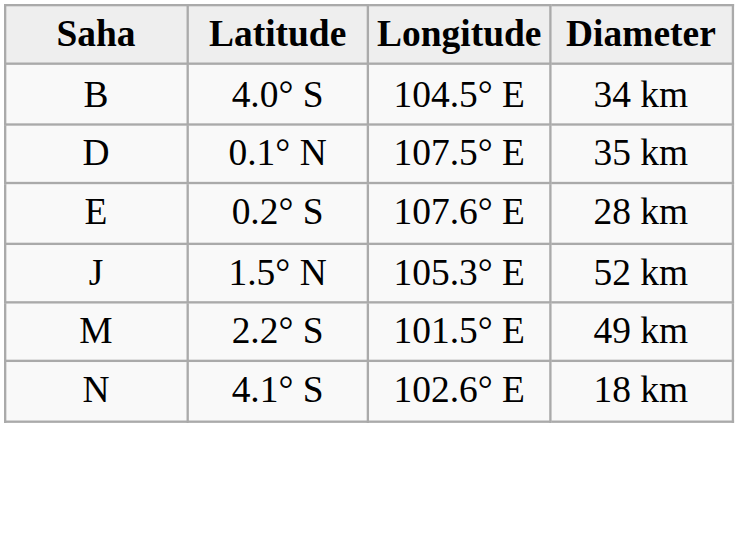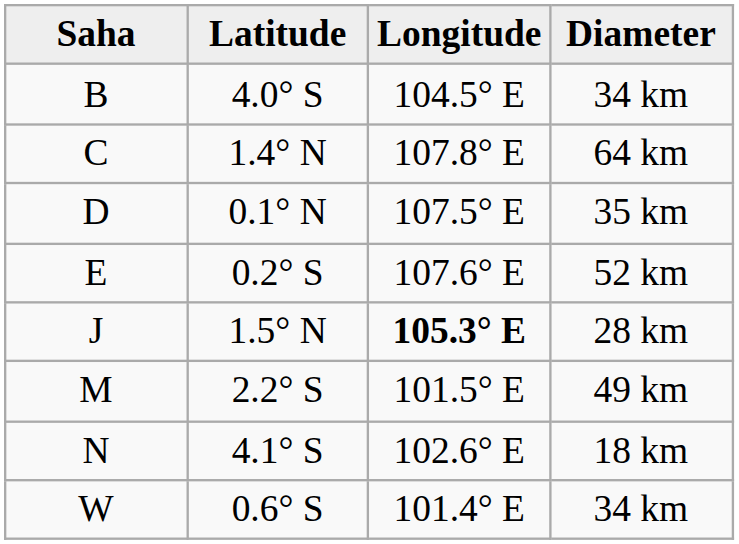+ row: C | 1.4° N | 107.8° E | 64 km
E | Diameter: 28 km -> 52 km
J | Longitude: normal -> bold
J | Diameter: 52 km -> 28 km
+ row: W | 0.6° S | 101.4° E | 34 km
